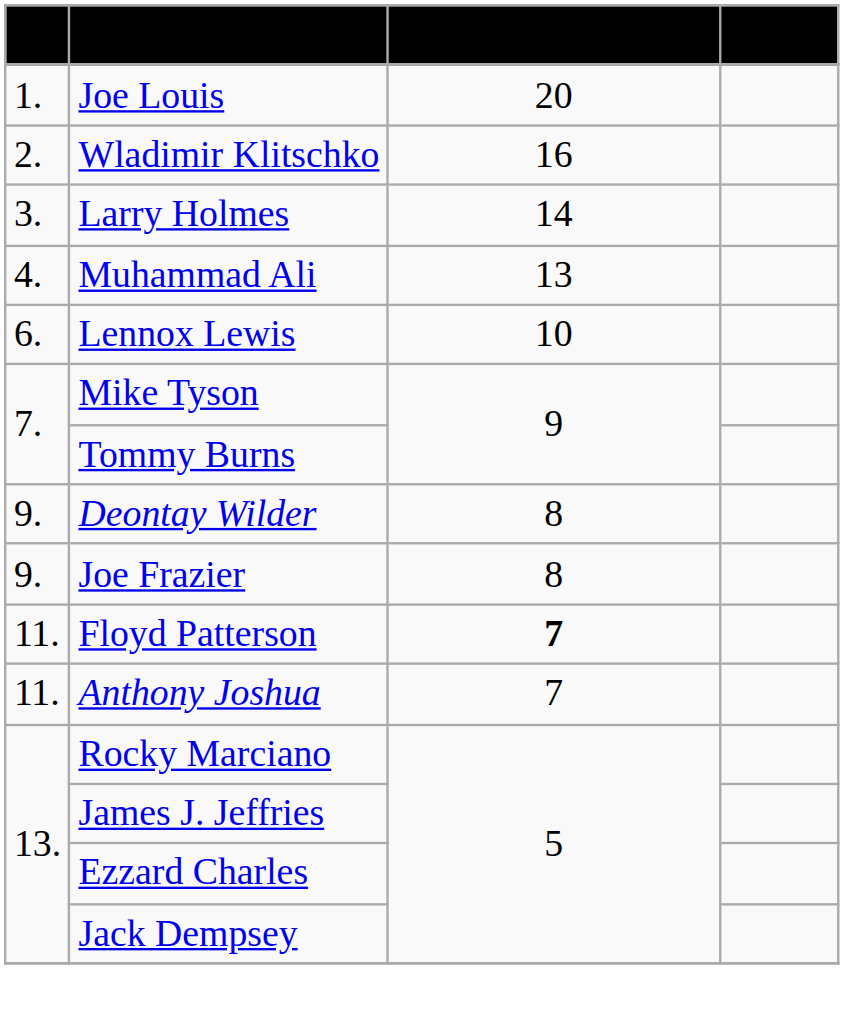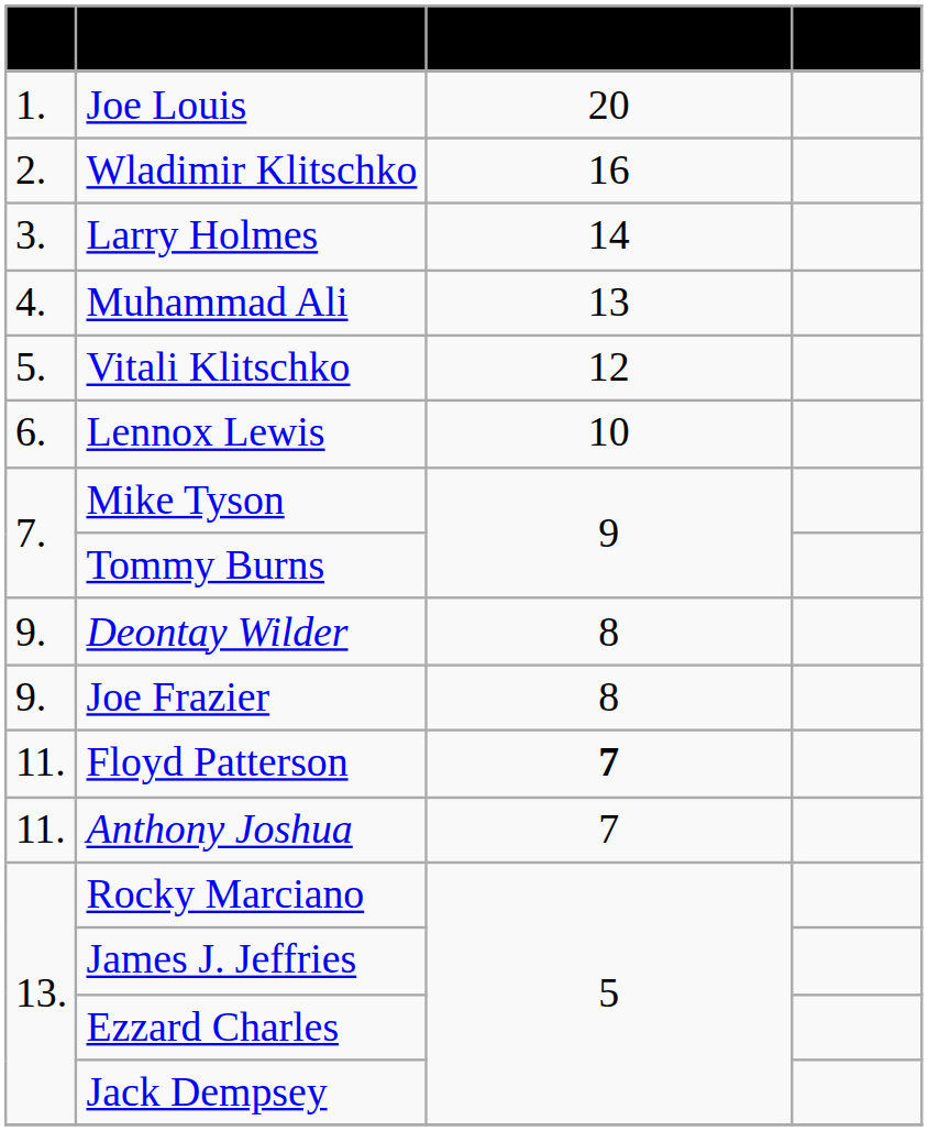+ row: 5. | Vitali Klitschko | 12
